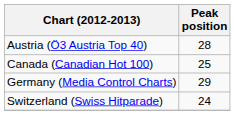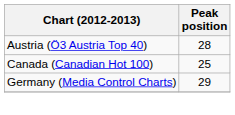- row: Switzerland (Swiss Hitparade) | 24
